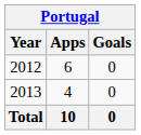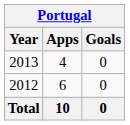rows swapped: 2012 <-> 2013
